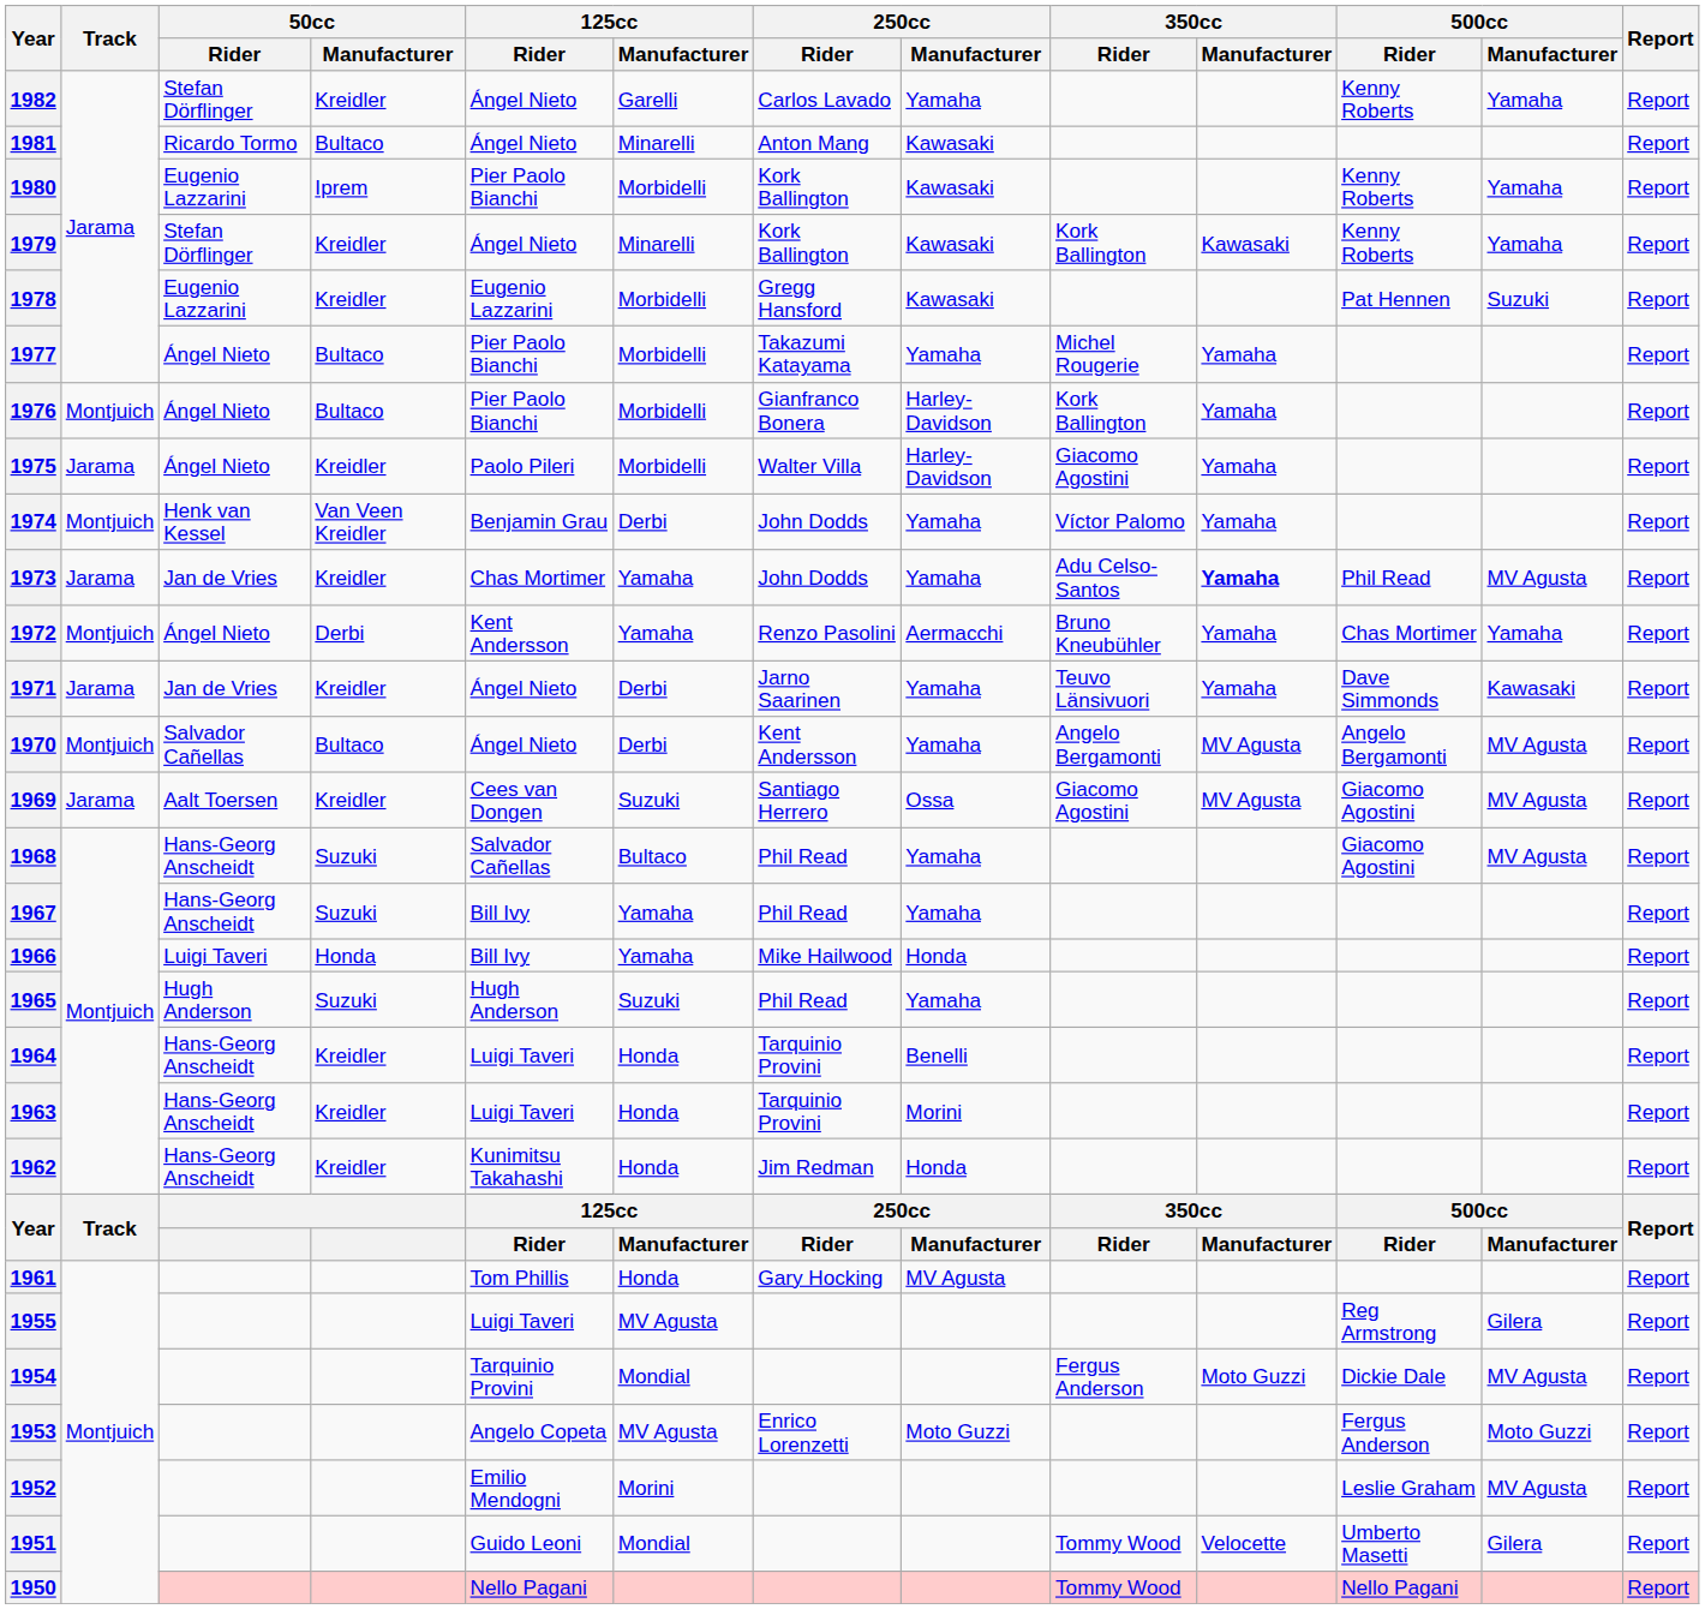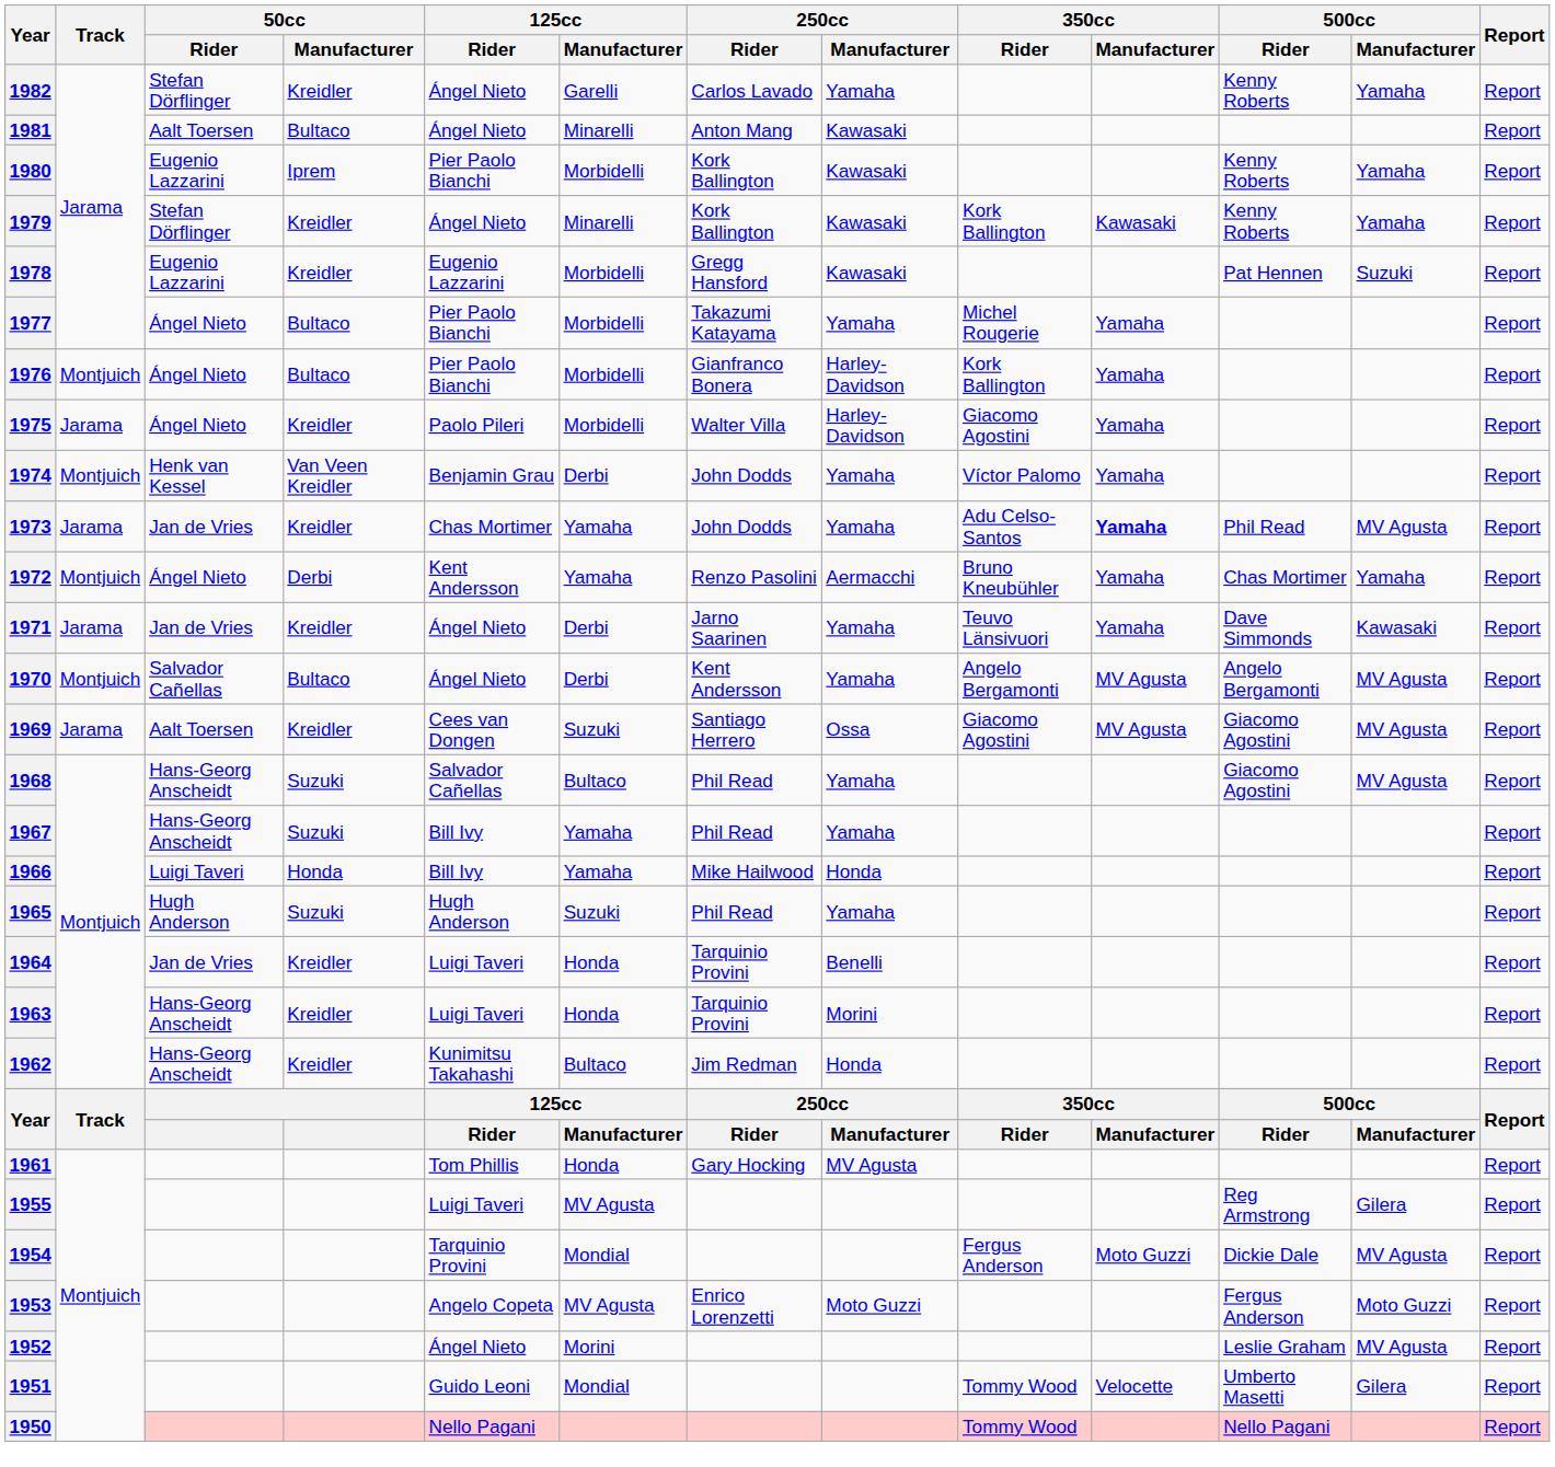1981 | 50cc / Rider: Ricardo Tormo -> Aalt Toersen
1964 | 50cc / Rider: Hans-Georg Anscheidt -> Jan de Vries
1962 | 125cc / Manufacturer: Honda -> Bultaco
1952 | 125cc / Rider: Emilio Mendogni -> Ángel Nieto
